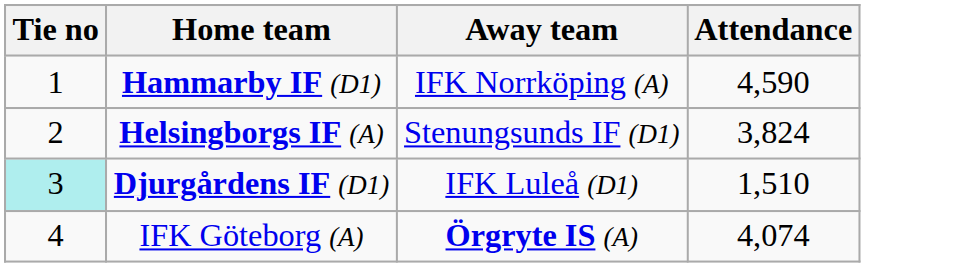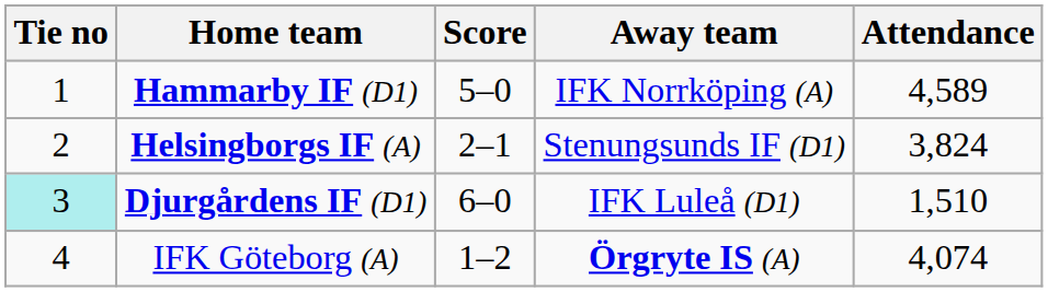+ column: Score | 5–0 | 2–1 | 6–0 | 1–2
Hammarby IF (D1) | Attendance: 4,590 -> 4,589
